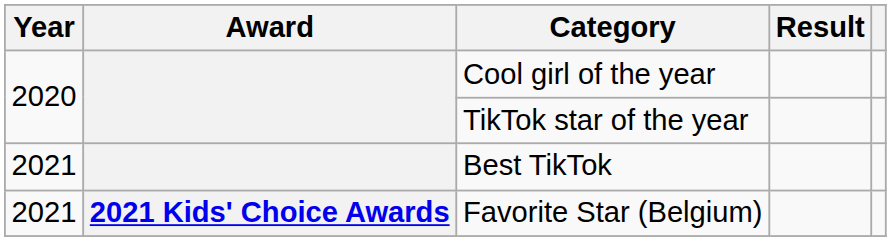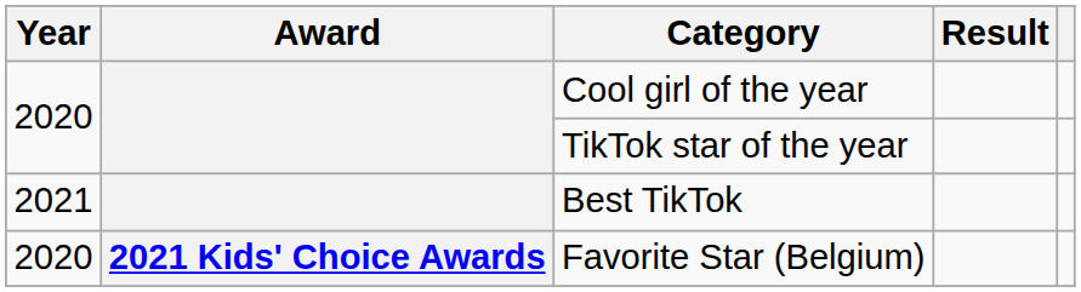Favorite Star (Belgium) | Year: 2021 -> 2020
